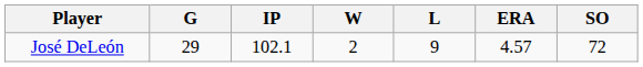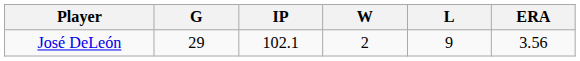- column: SO | 72
José DeLeón | ERA: 4.57 -> 3.56
